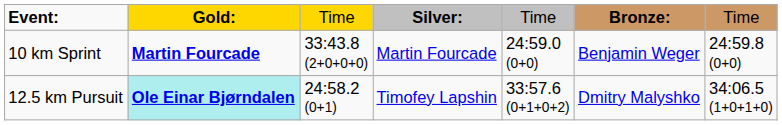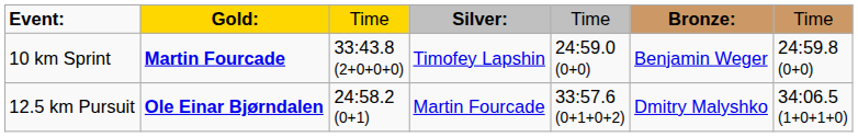10 km Sprint | column 4: Martin Fourcade -> Timofey Lapshin
12.5 km Pursuit | column 2: paleturquoise background -> no background
12.5 km Pursuit | column 4: Timofey Lapshin -> Martin Fourcade
